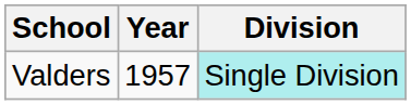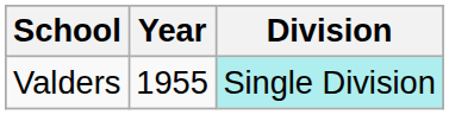Valders | Year: 1957 -> 1955
